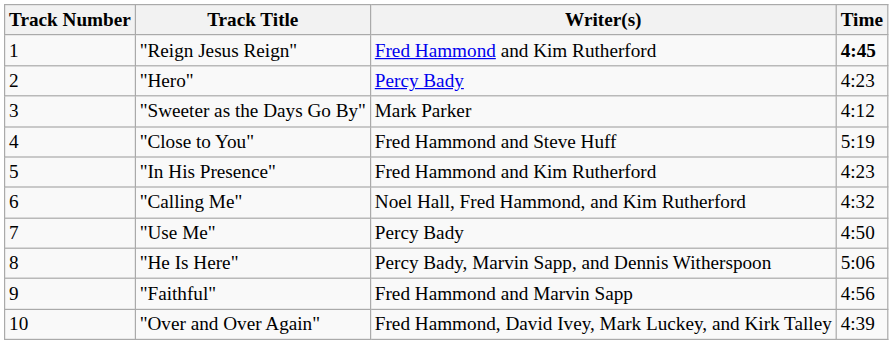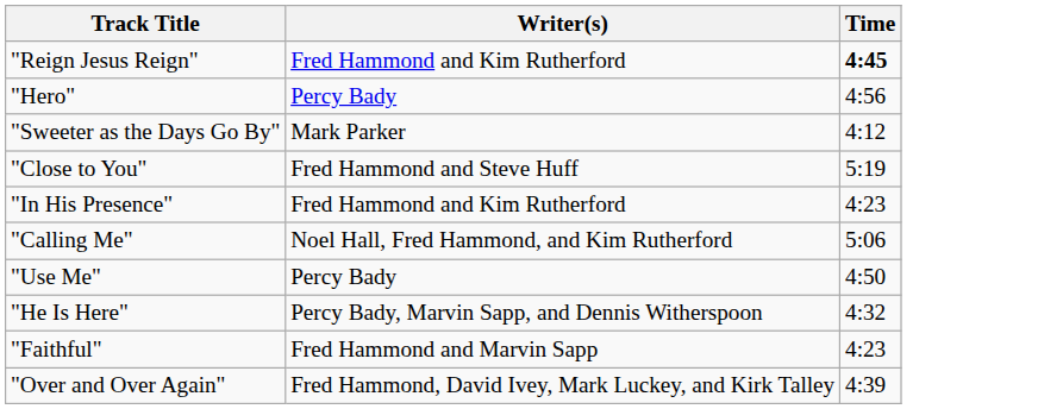- column: Track Number | 1 | 2 | 3 | 4 | 5 | 6 | 7 | 8 | 9 | 10
"Hero" | Time: 4:23 -> 4:56
"Calling Me" | Time: 4:32 -> 5:06
"He Is Here" | Time: 5:06 -> 4:32
"Faithful" | Time: 4:56 -> 4:23
